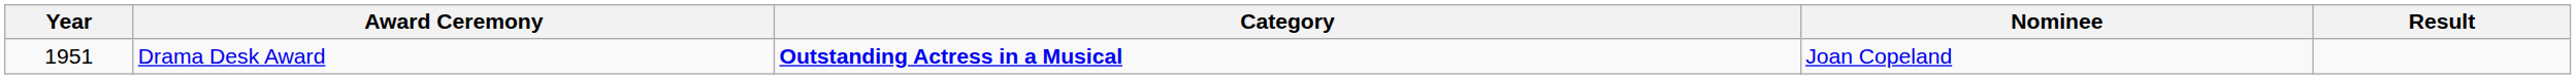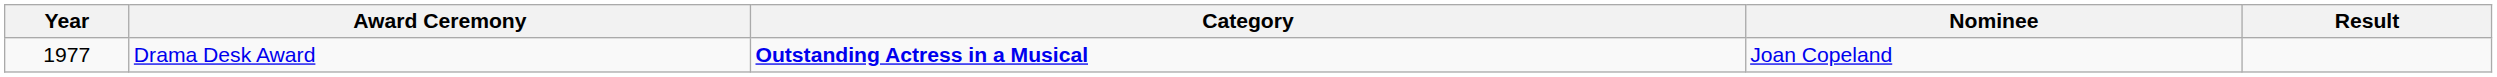Drama Desk Award | Year: 1951 -> 1977
